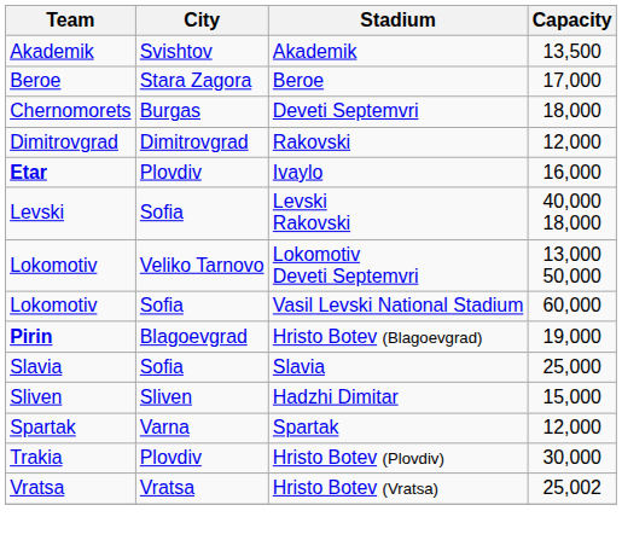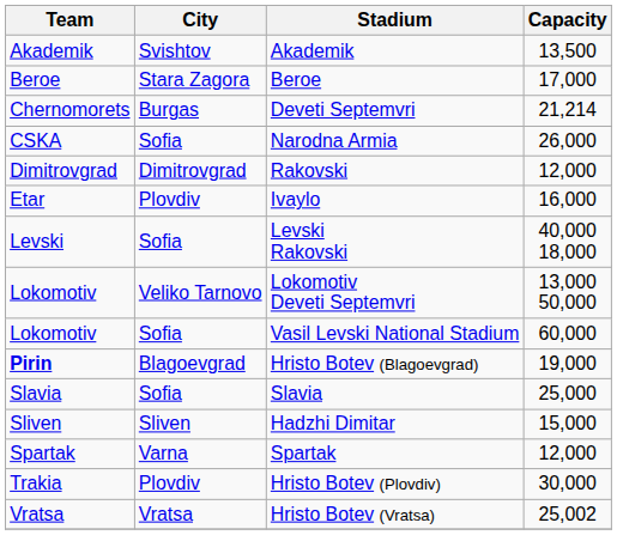Deveti Septemvri | Capacity: 18,000 -> 21,214
+ row: CSKA | Sofia | Narodna Armia | 26,000
Ivaylo | Team: bold -> normal
